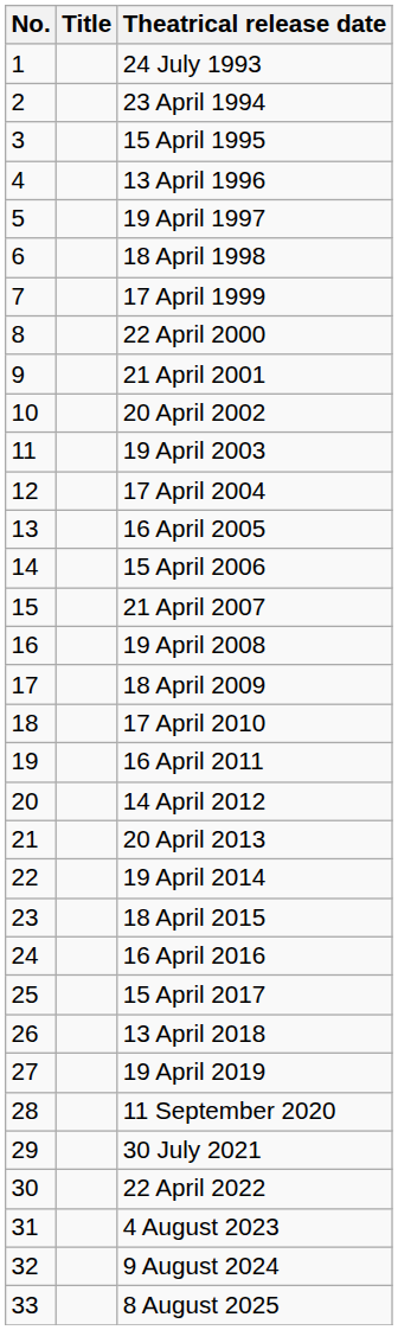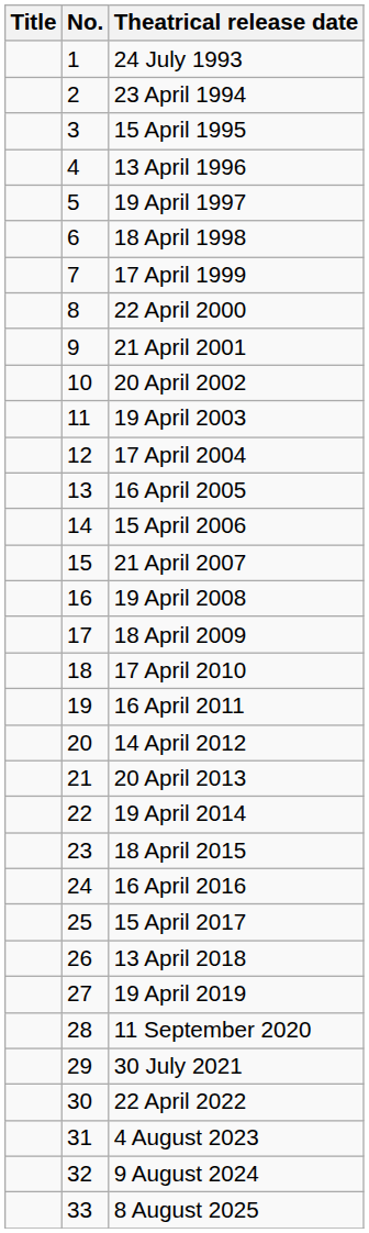columns swapped: No. <-> Title
